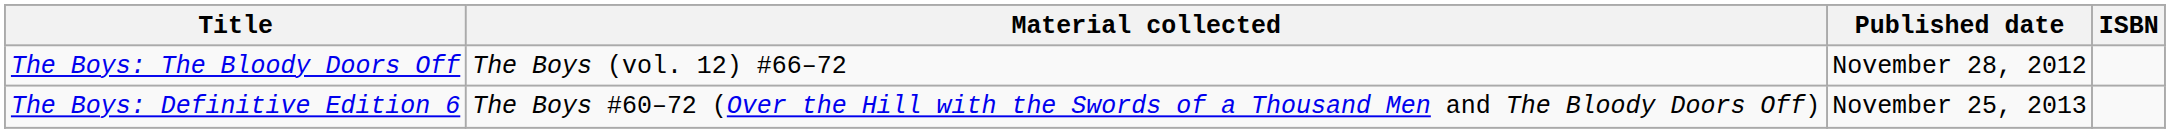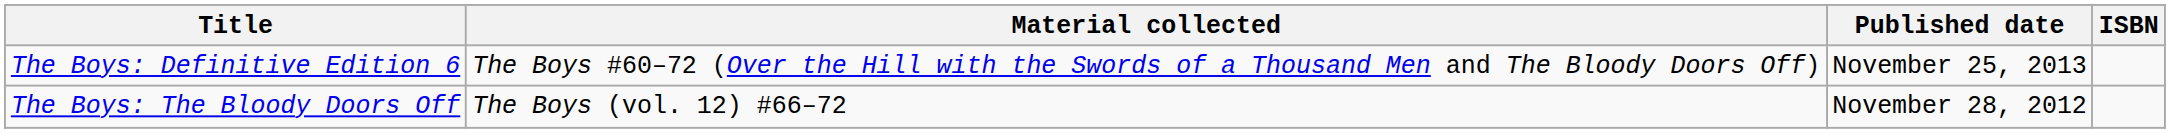rows swapped: The Boys: The Bloody Doors Off <-> The Boys: Definitive Edition 6
